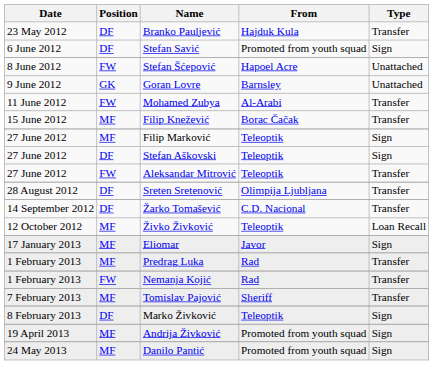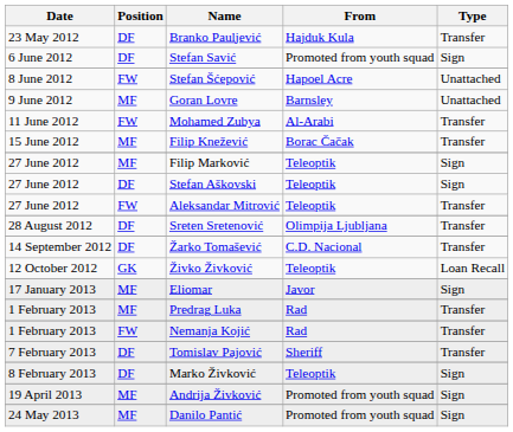Goran Lovre | Position: GK -> MF
Živko Živković | Position: MF -> GK
Tomislav Pajović | Position: MF -> DF
